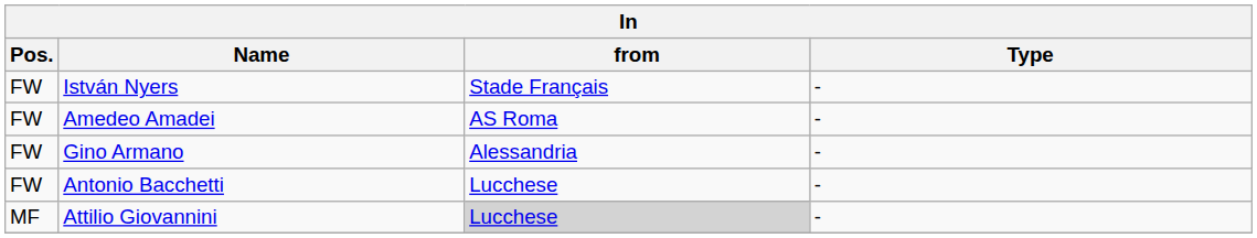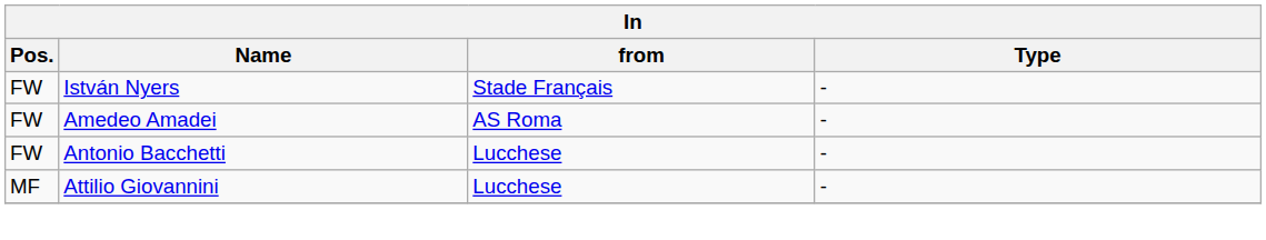- row: FW | Gino Armano | Alessandria | -
Attilio Giovannini | from: lightgrey background -> no background
